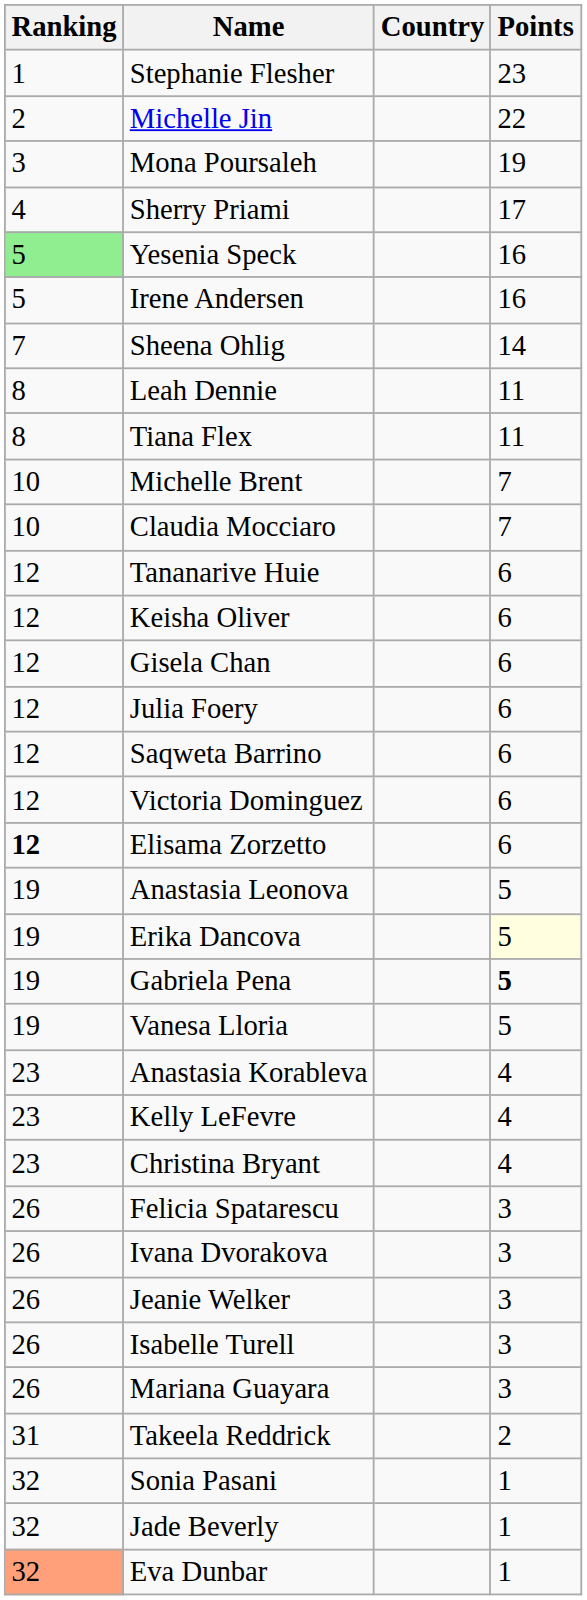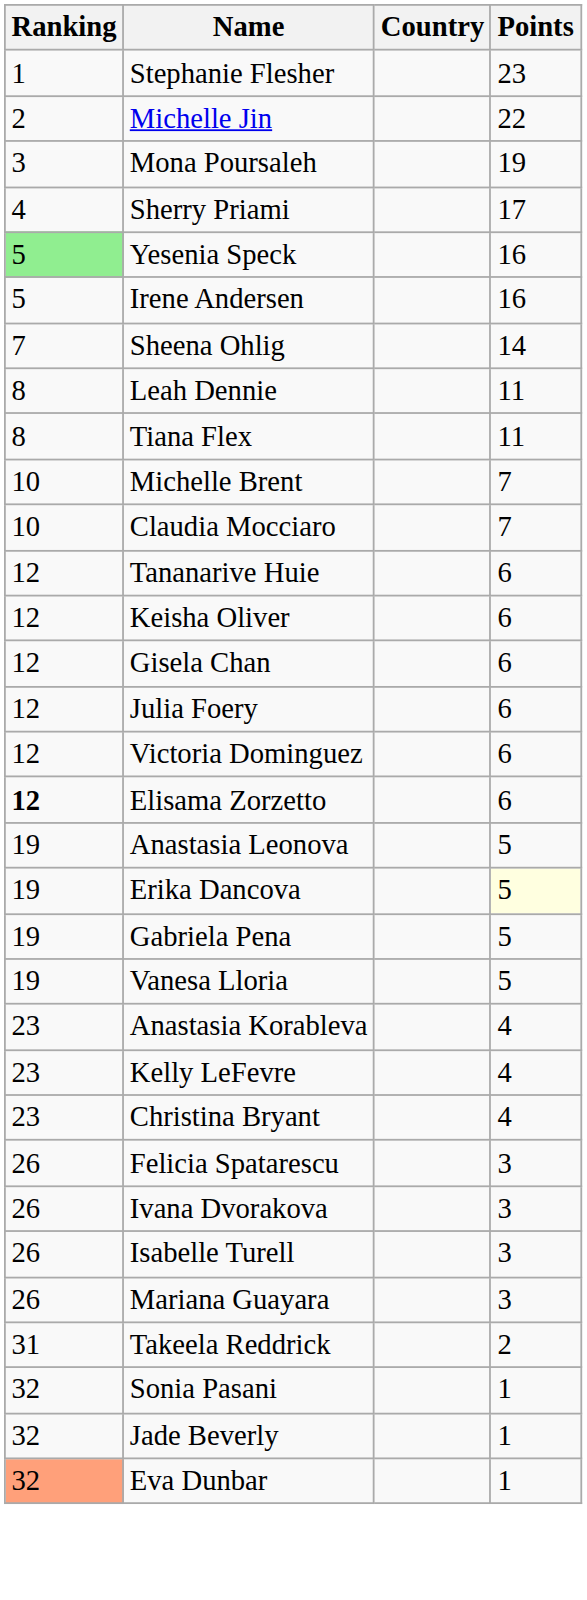- row: 12 | Saqweta Barrino | 6
Gabriela Pena | Points: bold -> normal
- row: 26 | Jeanie Welker | 3
